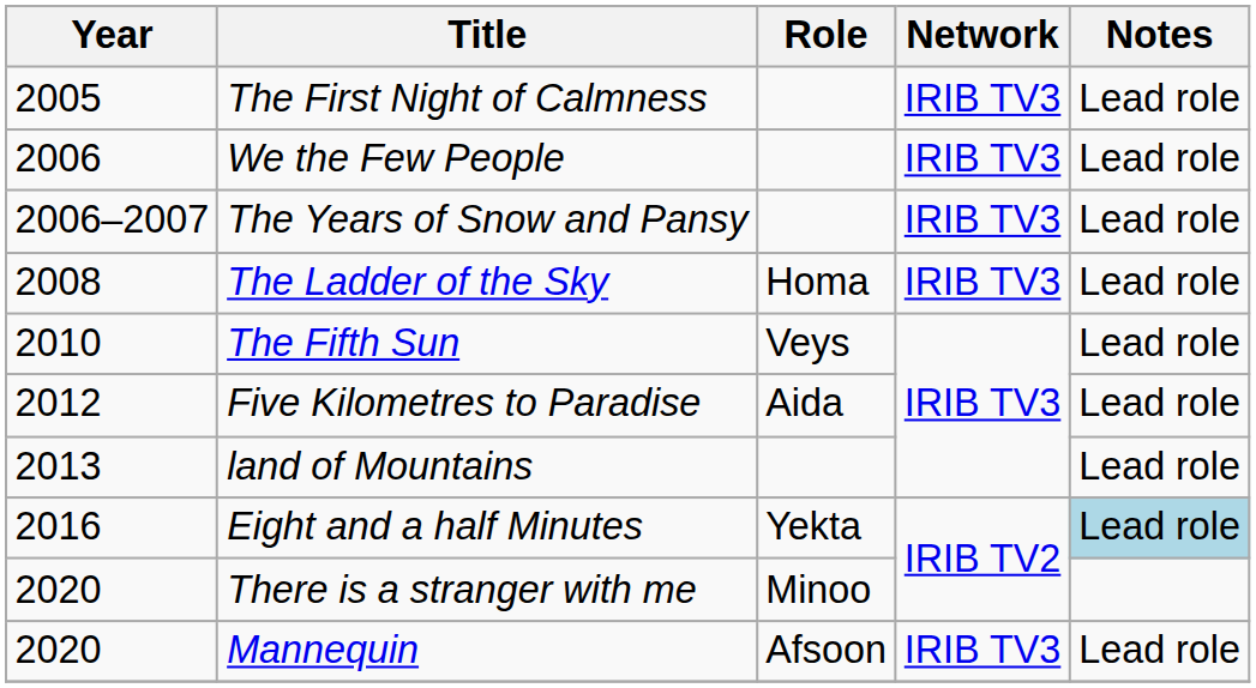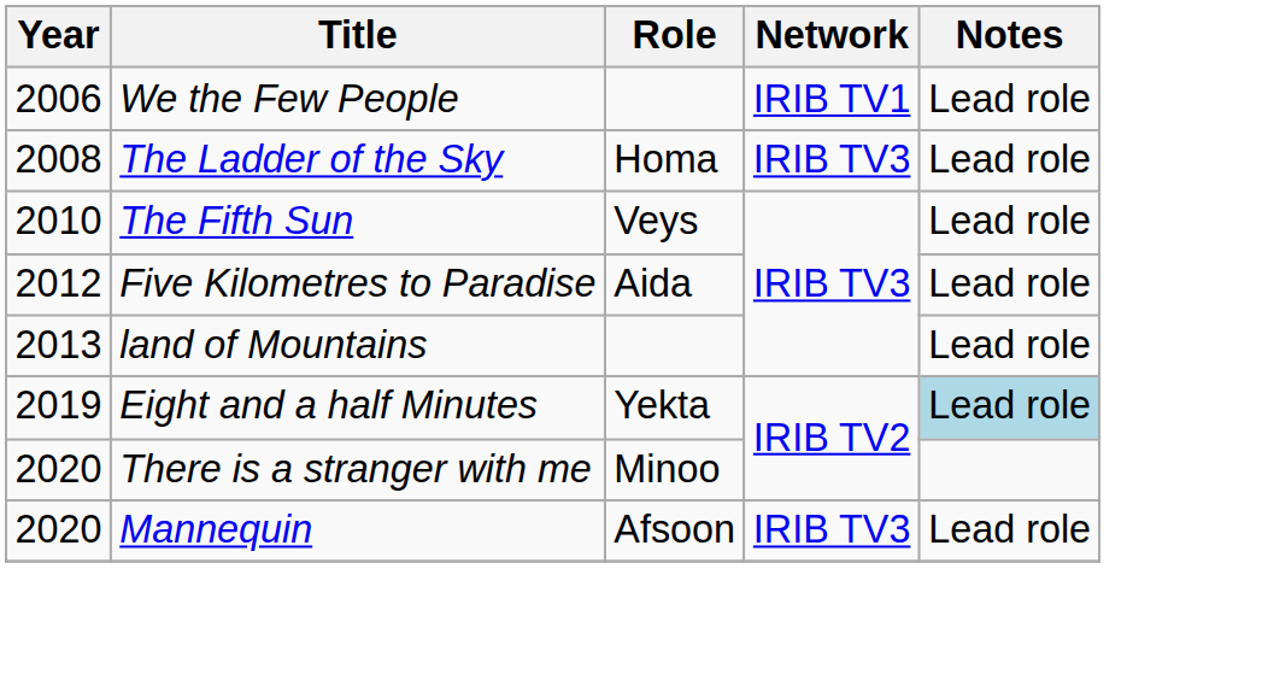- row: 2005 | The First Night of Calmness | IRIB TV3 | Lead role
We the Few People | Network: IRIB TV3 -> IRIB TV1
- row: 2006–2007 | The Years of Snow and Pansy | IRIB TV3 | Lead role
Eight and a half Minutes | Year: 2016 -> 2019
